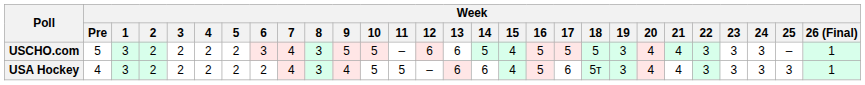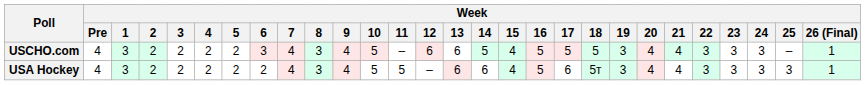USCHO.com | Week / Pre: 5 -> 4
USCHO.com | Week / 9: 5 -> 4
